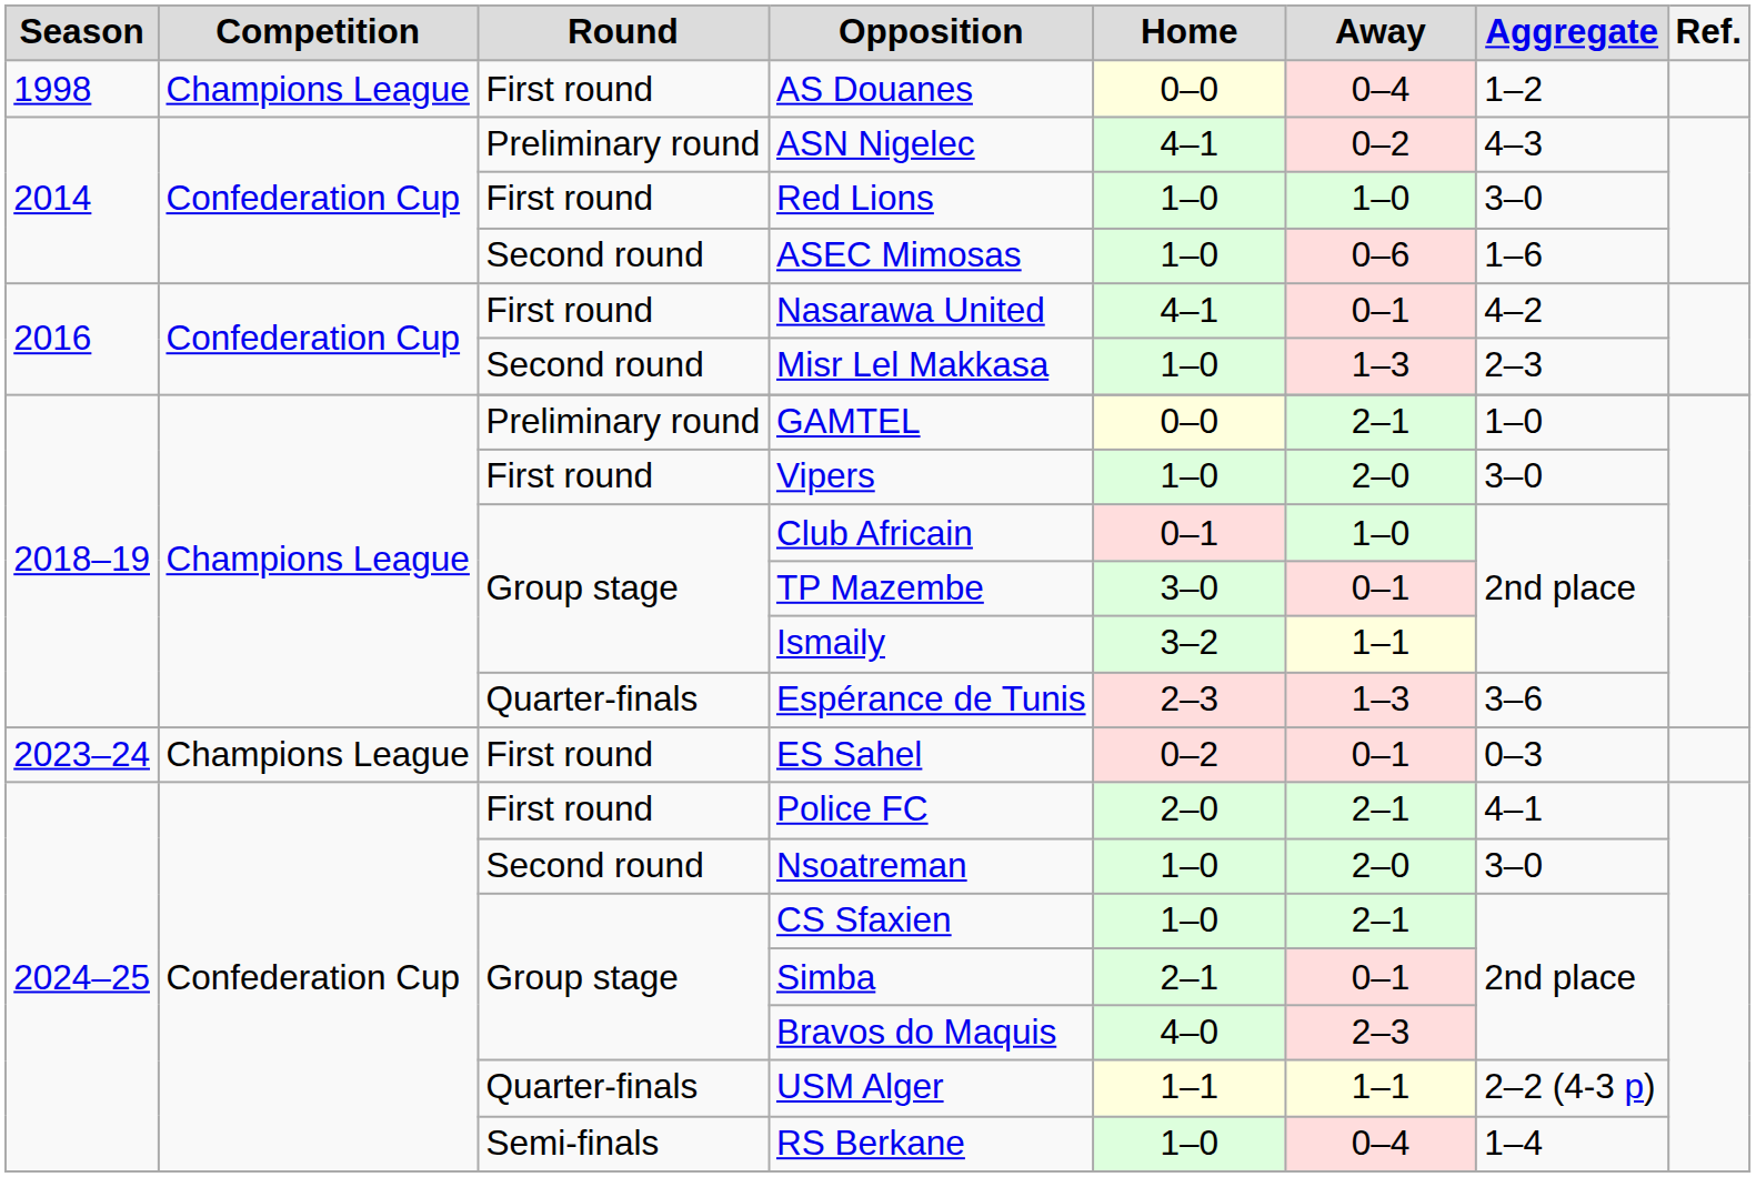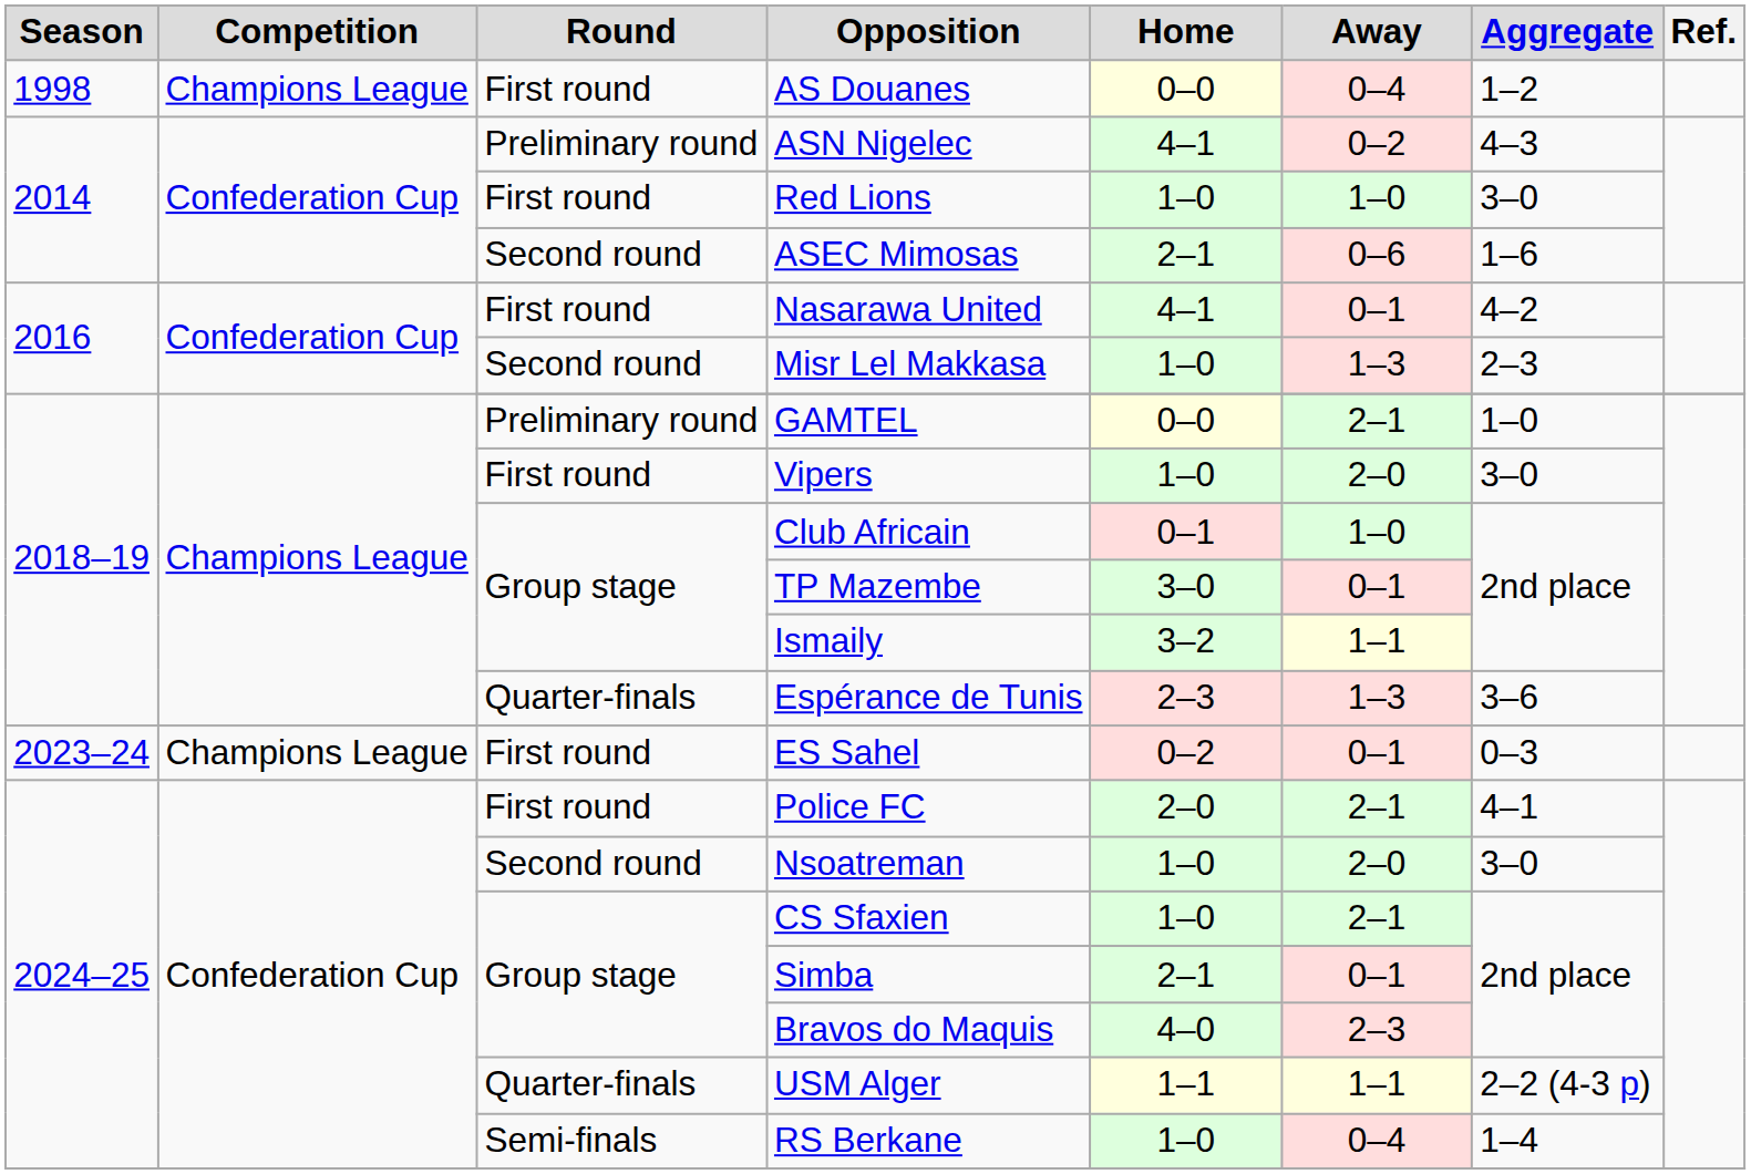ASEC Mimosas | Home: 1–0 -> 2–1
